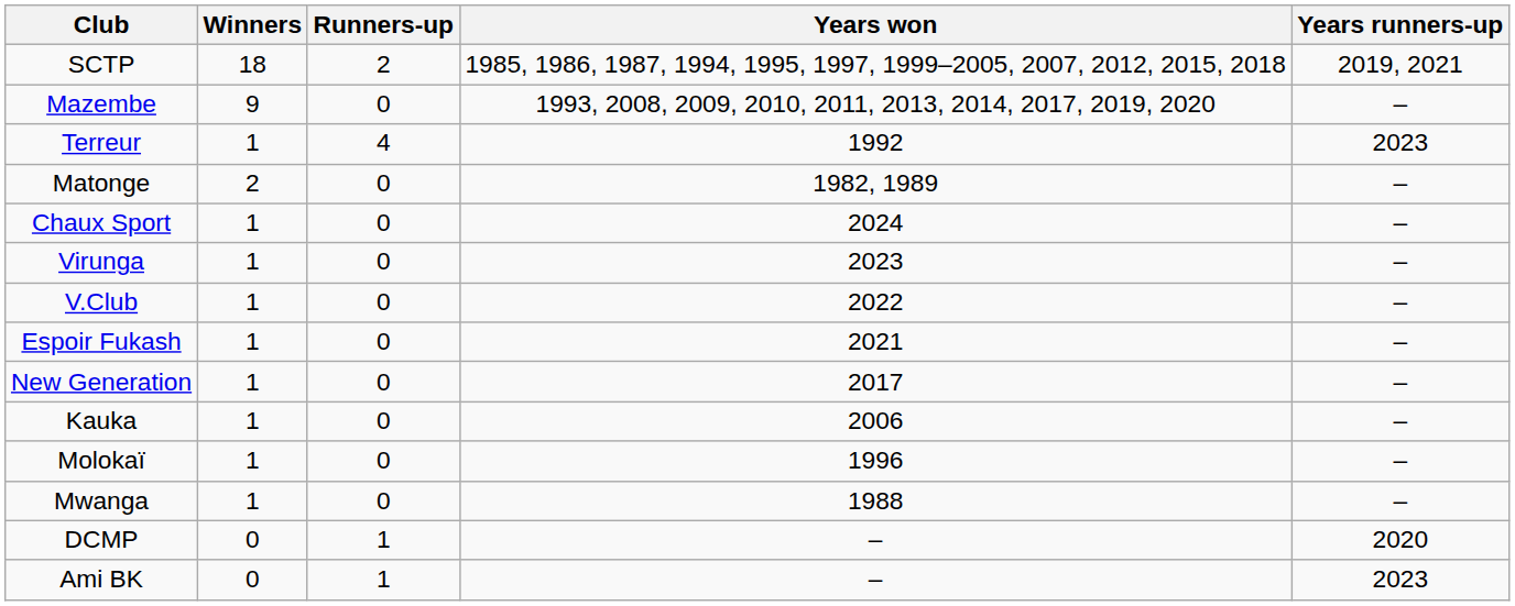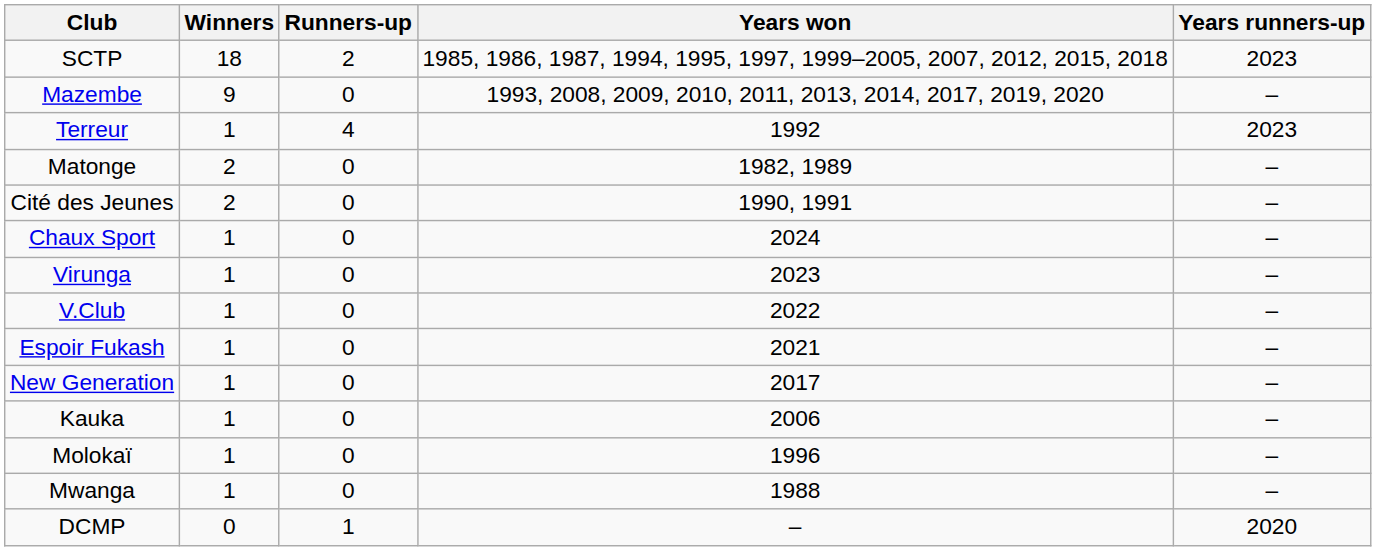SCTP | Years runners-up: 2019, 2021 -> 2023
+ row: Cité des Jeunes | 2 | 0 | 1990, 1991 | –
- row: Ami BK | 0 | 1 | – | 2023
